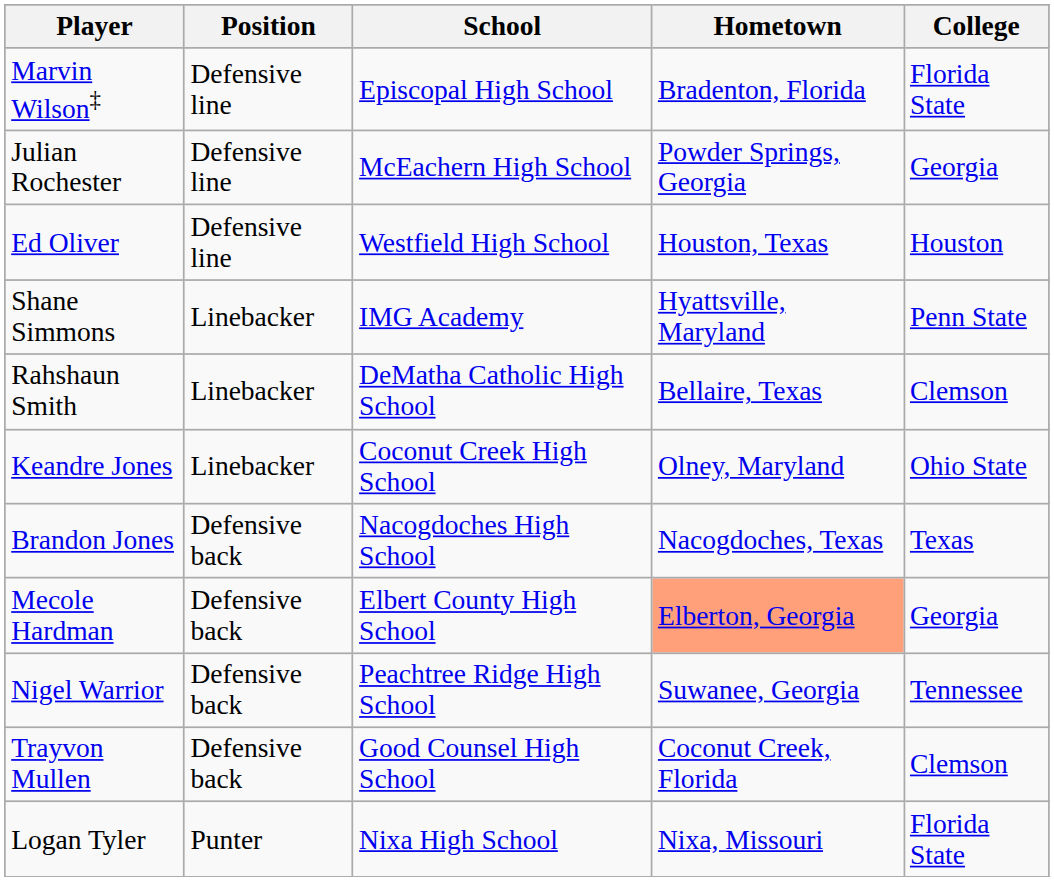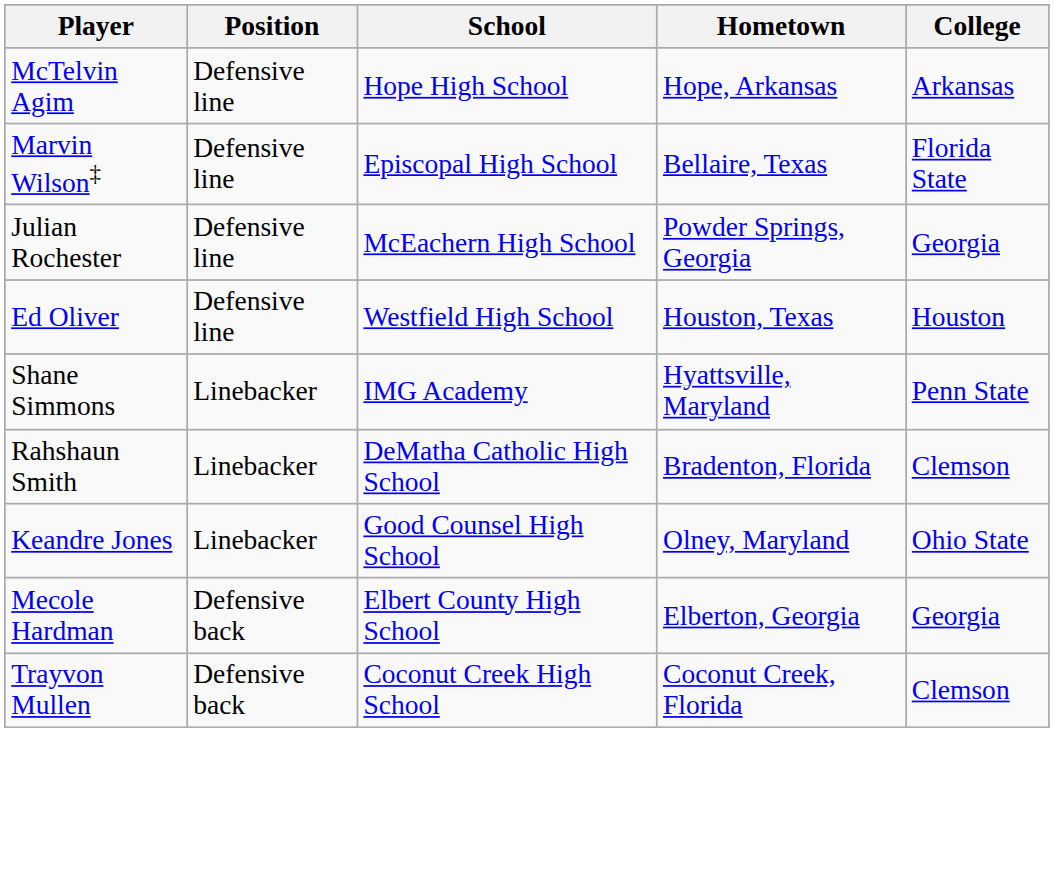+ row: McTelvin Agim | Defensive line | Hope High School | Hope, Arkansas | Arkansas
Marvin Wilson‡ | Hometown: Bradenton, Florida -> Bellaire, Texas
Rahshaun Smith | Hometown: Bellaire, Texas -> Bradenton, Florida
Keandre Jones | School: Coconut Creek High School -> Good Counsel High School
- row: Brandon Jones | Defensive back | Nacogdoches High School | Nacogdoches, Texas | Texas
Mecole Hardman | Hometown: lightsalmon background -> no background
- row: Nigel Warrior | Defensive back | Peachtree Ridge High School | Suwanee, Georgia | Tennessee
Trayvon Mullen | School: Good Counsel High School -> Coconut Creek High School
- row: Logan Tyler | Punter | Nixa High School | Nixa, Missouri | Florida State
